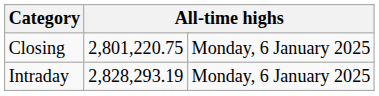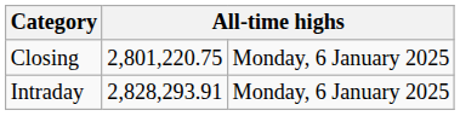Intraday | column 2: 2,828,293.19 -> 2,828,293.91
